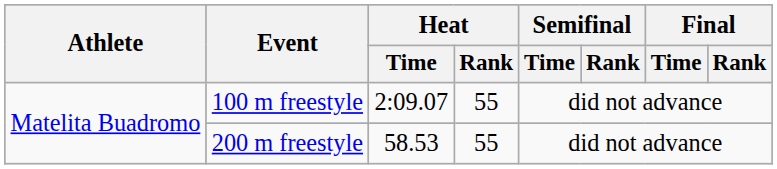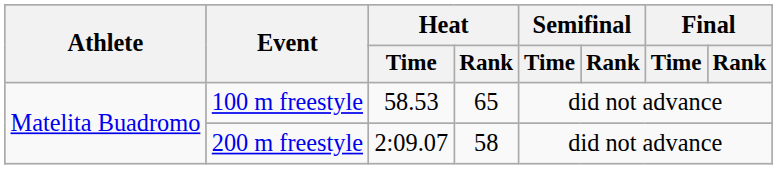100 m freestyle | Heat / Time: 2:09.07 -> 58.53
100 m freestyle | Heat / Rank: 55 -> 65
200 m freestyle | Heat / Time: 58.53 -> 2:09.07
200 m freestyle | Heat / Rank: 55 -> 58
